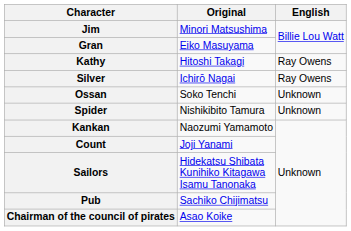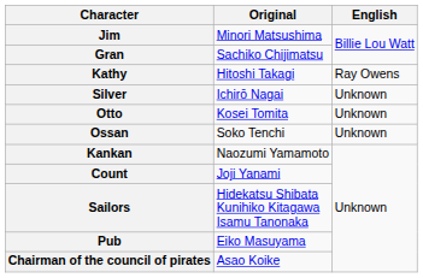Gran | Original: Eiko Masuyama -> Sachiko Chijimatsu
Silver | English: Ray Owens -> Unknown
+ row: Otto | Kosei Tomita | Unknown
- row: Spider | Nishikibito Tamura | Unknown
Pub | Original: Sachiko Chijimatsu -> Eiko Masuyama
